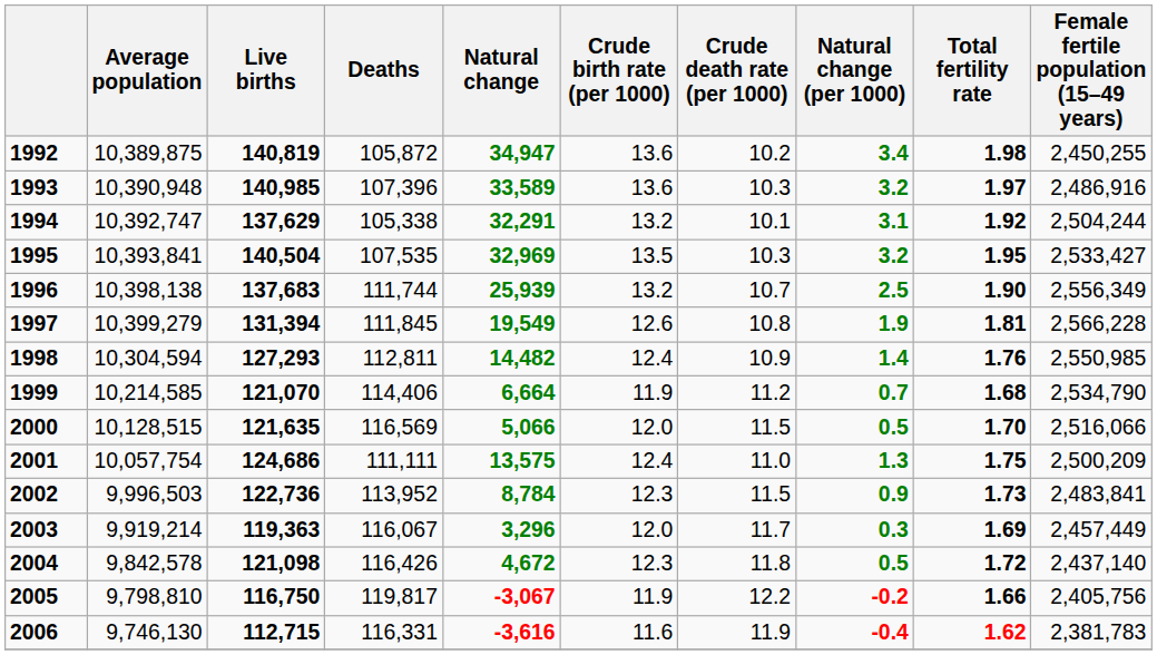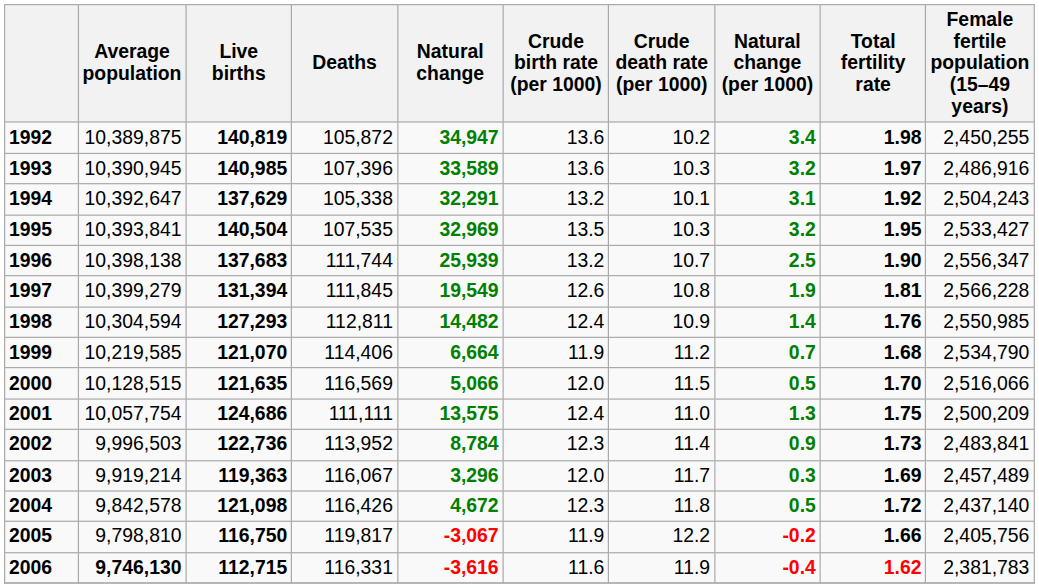1993 | Average population: 10,390,948 -> 10,390,945
1994 | Average population: 10,392,747 -> 10,392,647
1994 | Female fertile population (15–49 years): 2,504,244 -> 2,504,243
1996 | Female fertile population (15–49 years): 2,556,349 -> 2,556,347
1999 | Average population: 10,214,585 -> 10,219,585
2002 | Crude death rate (per 1000): 11.5 -> 11.4
2003 | Female fertile population (15–49 years): 2,457,449 -> 2,457,489
2006 | Average population: normal -> bold
